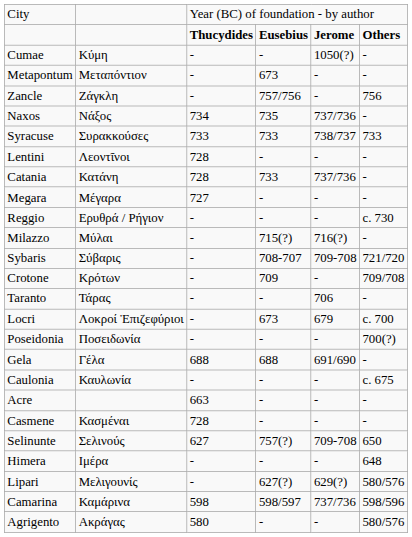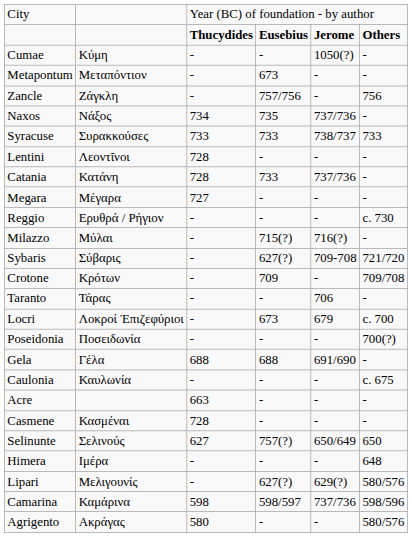Sybaris | column 4: 708-707 -> 627(?)
Selinunte | column 5: 709-708 -> 650/649
